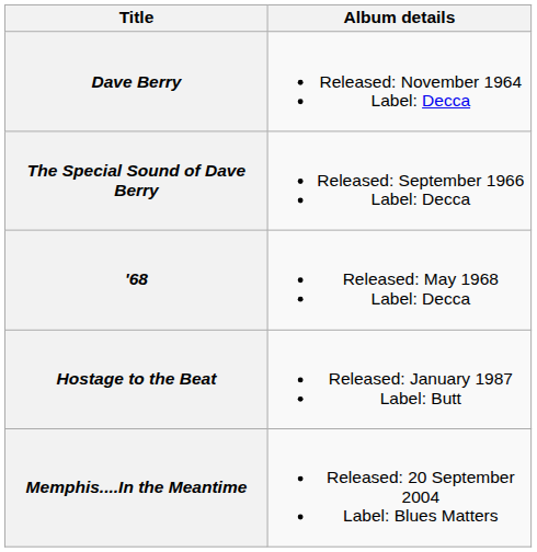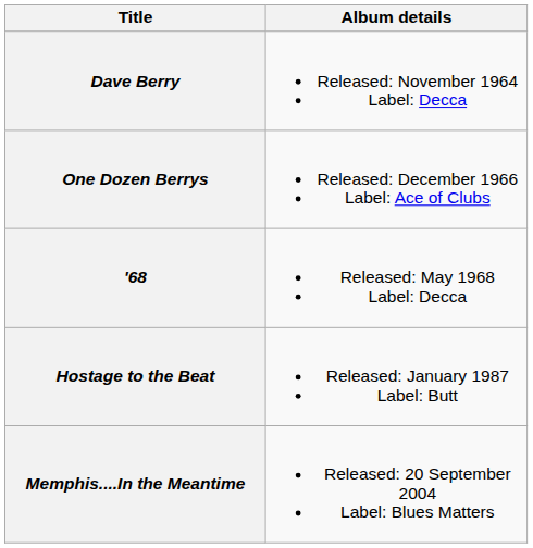- row: The Special Sound of Dave Berry | Released: September 1966 Label: Decca
+ row: One Dozen Berrys | Released: December 1966 Label: Ace of Clubs
